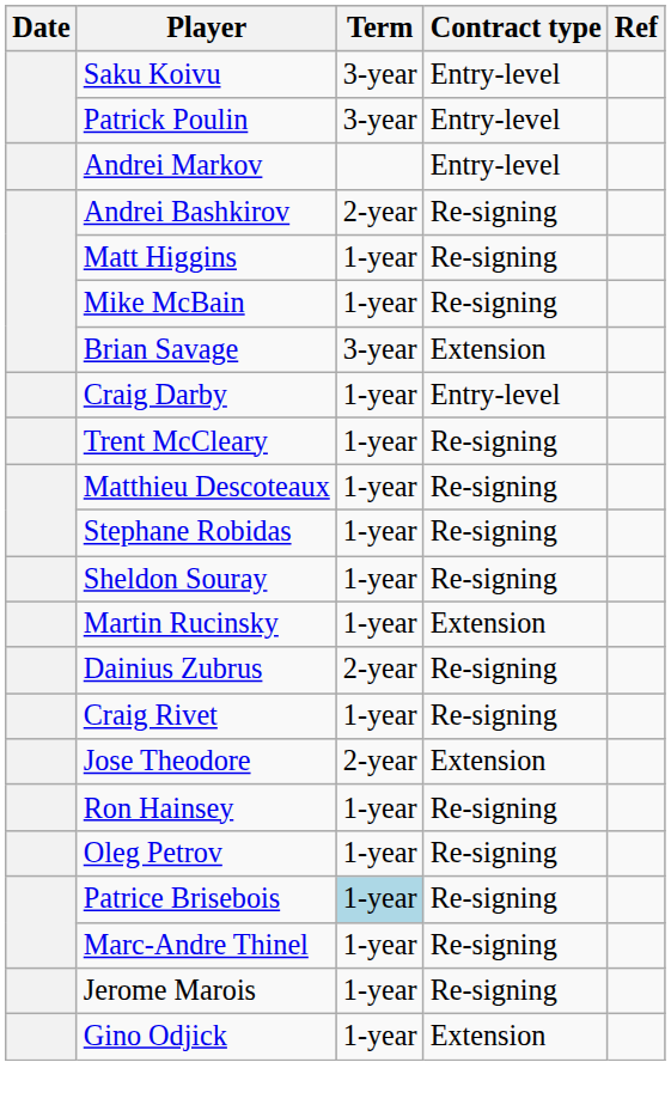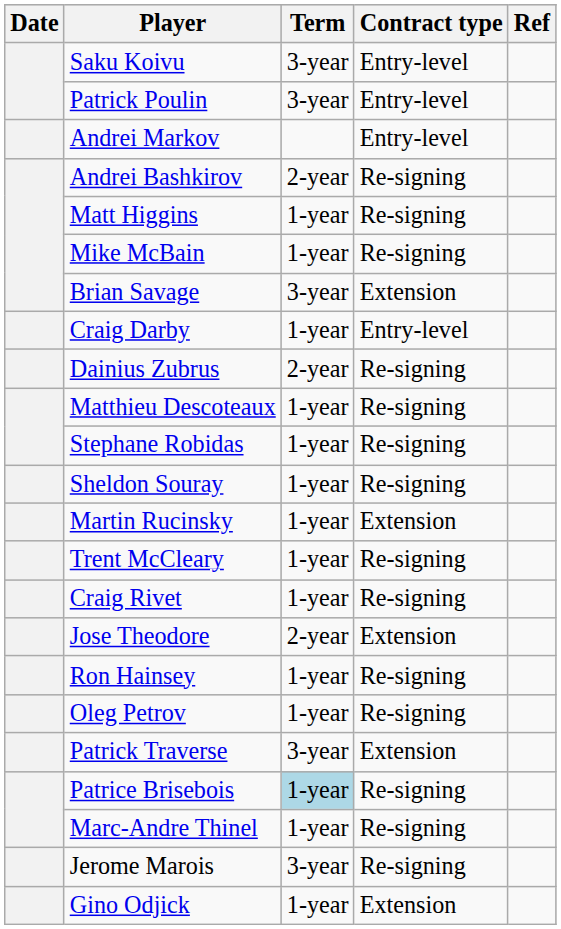rows swapped: Trent McCleary <-> Dainius Zubrus
+ row: Patrick Traverse | 3-year | Extension
Jerome Marois | Term: 1-year -> 3-year
